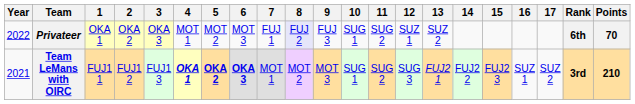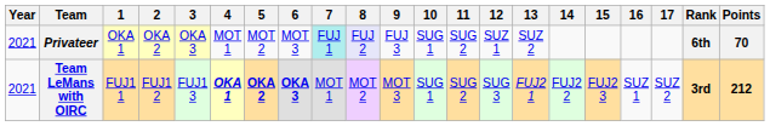Privateer | Year: 2022 -> 2021
Privateer | 7: no background -> paleturquoise background
Team LeMans with OIRC | Points: 210 -> 212
